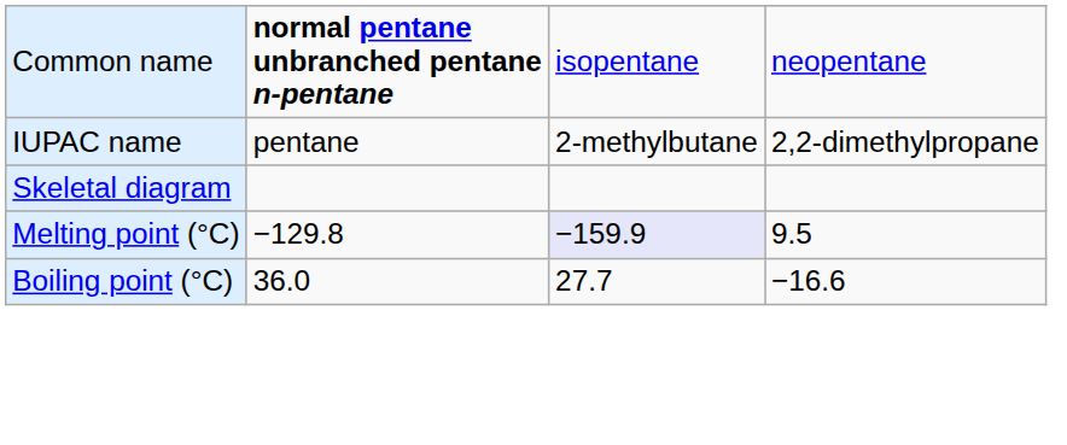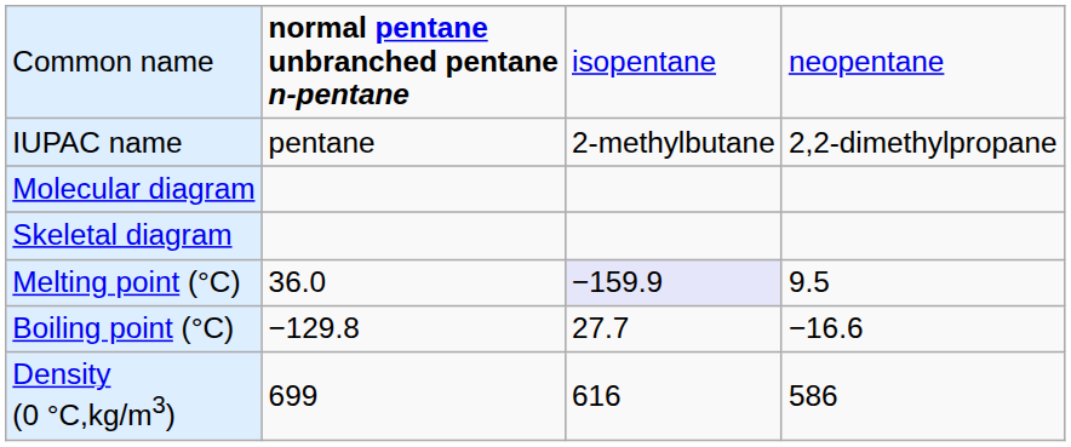+ row: Molecular diagram
Melting point (°C) | column 2: −129.8 -> 36.0
Boiling point (°C) | column 2: 36.0 -> −129.8
+ row: Density (0 °C,kg/m3) | 699 | 616 | 586
